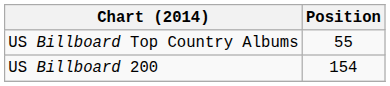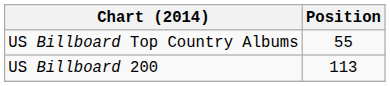US Billboard 200 | Position: 154 -> 113
